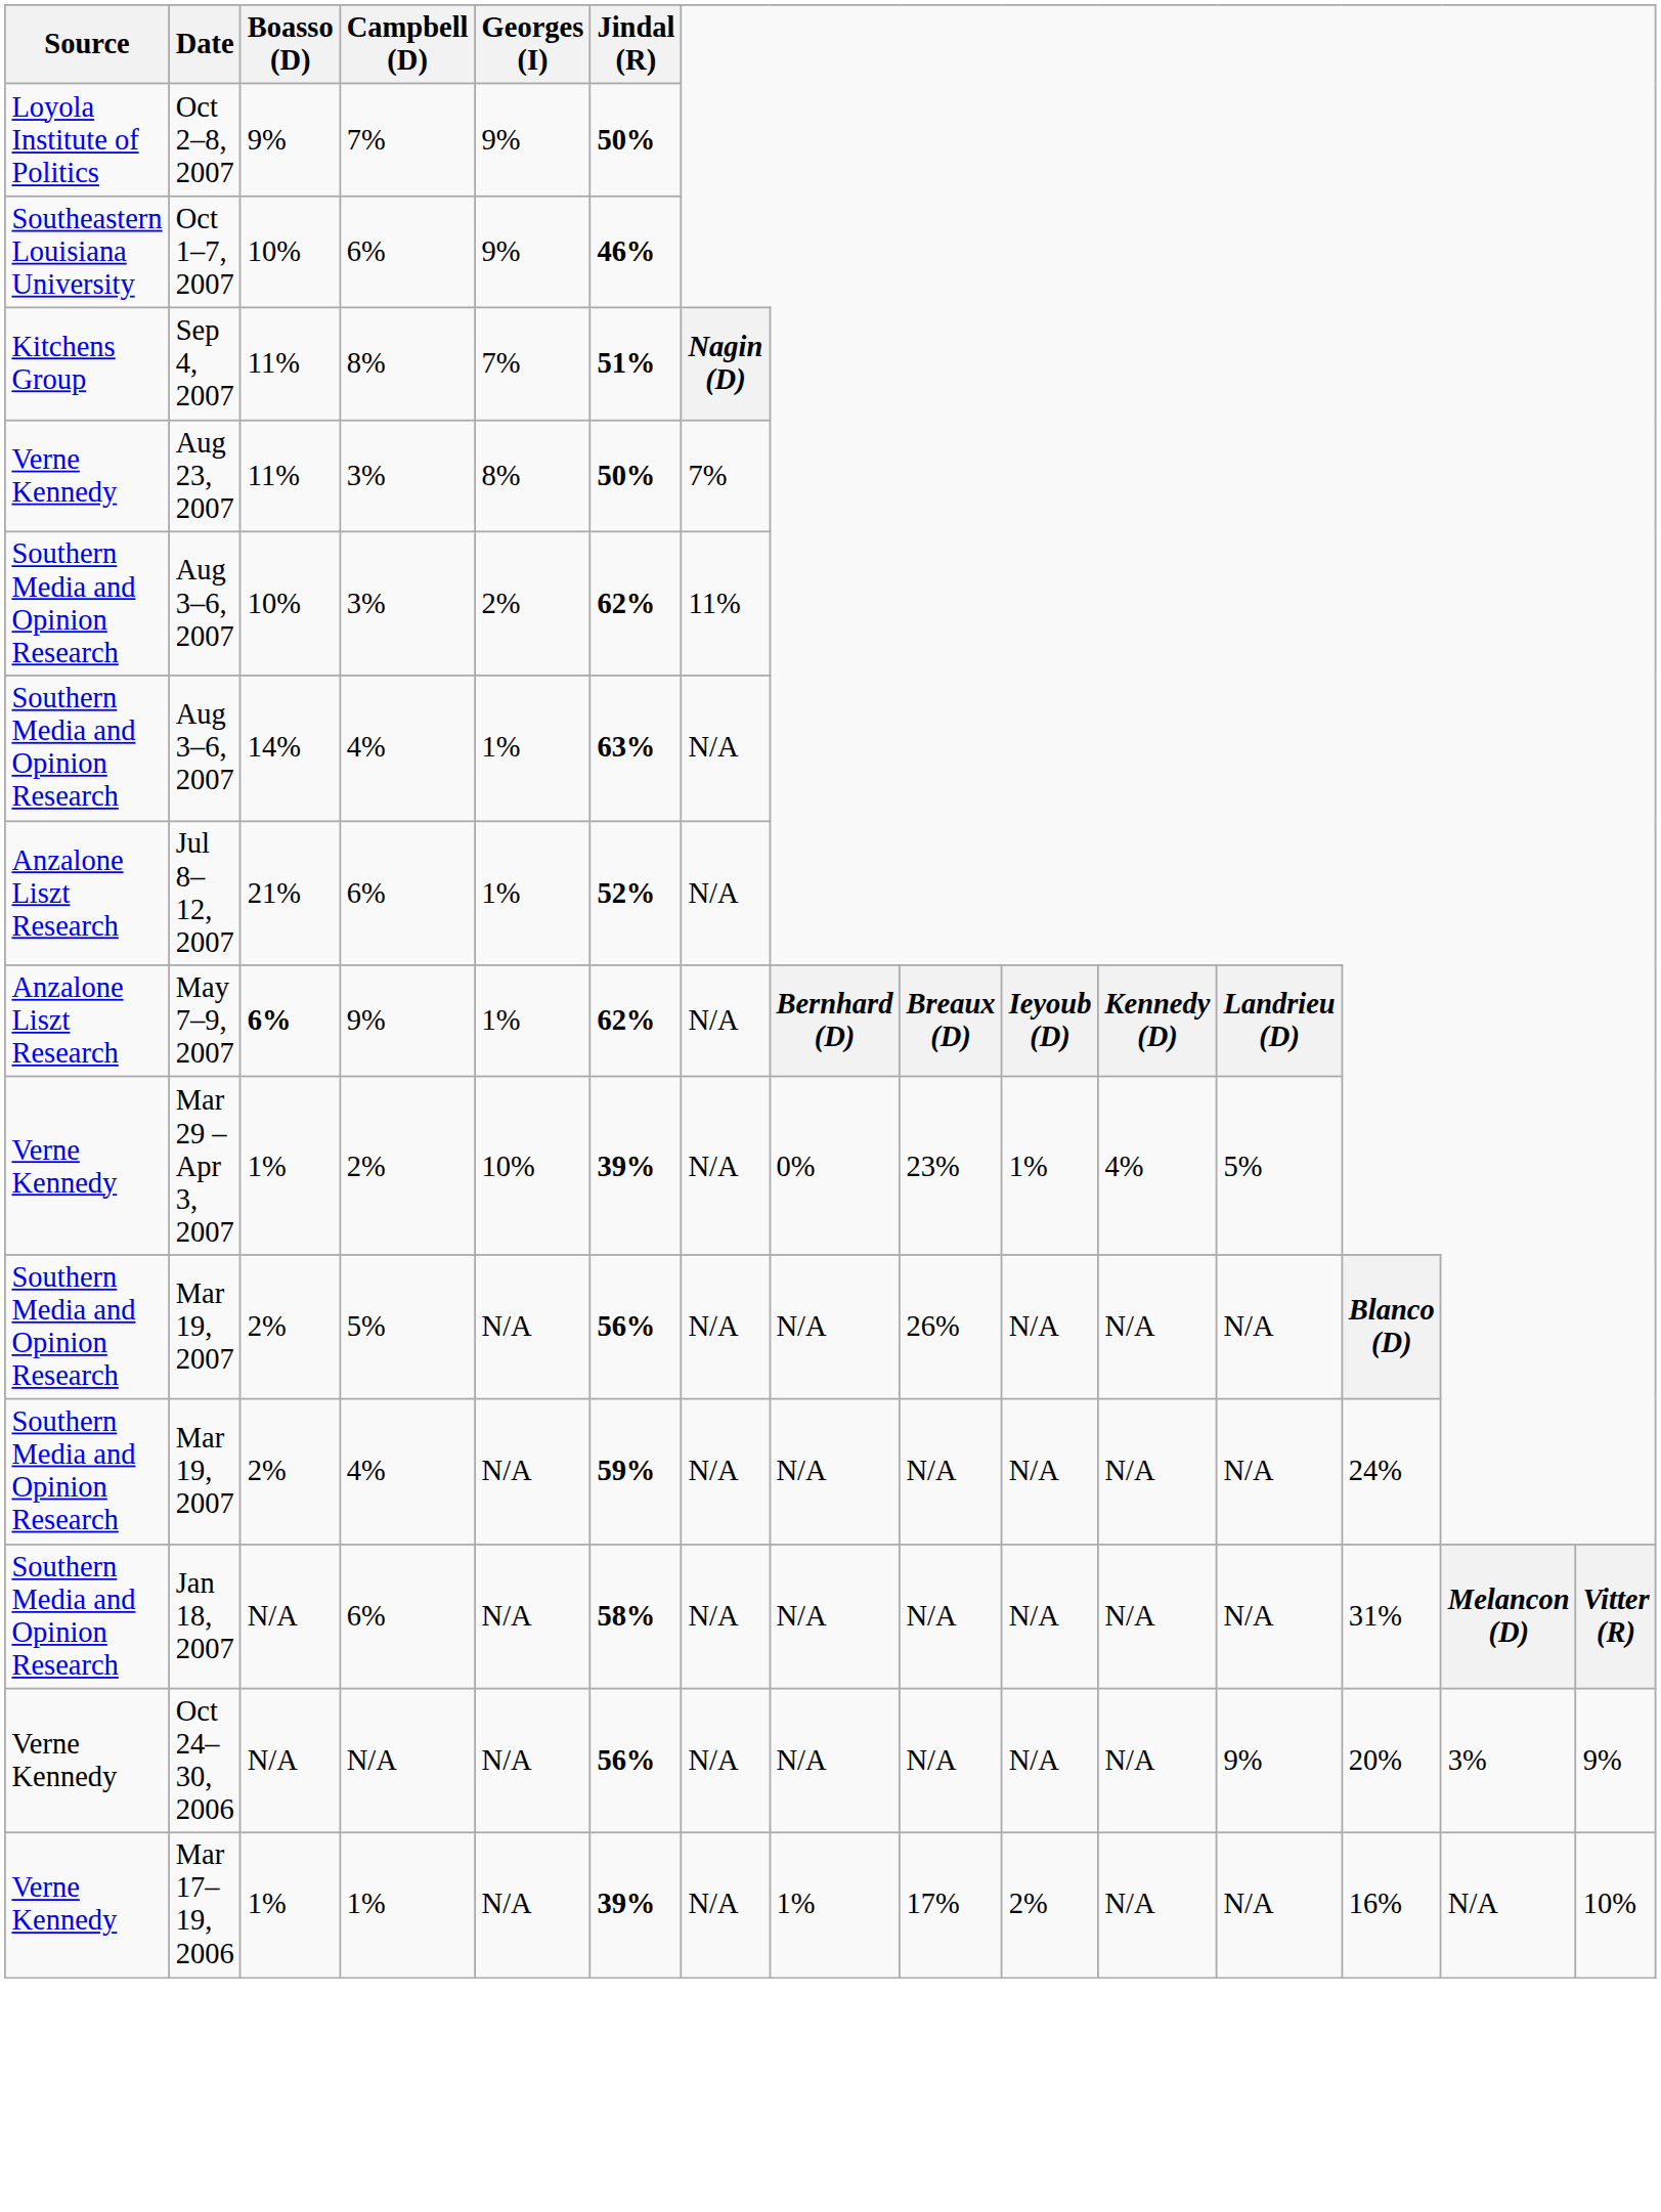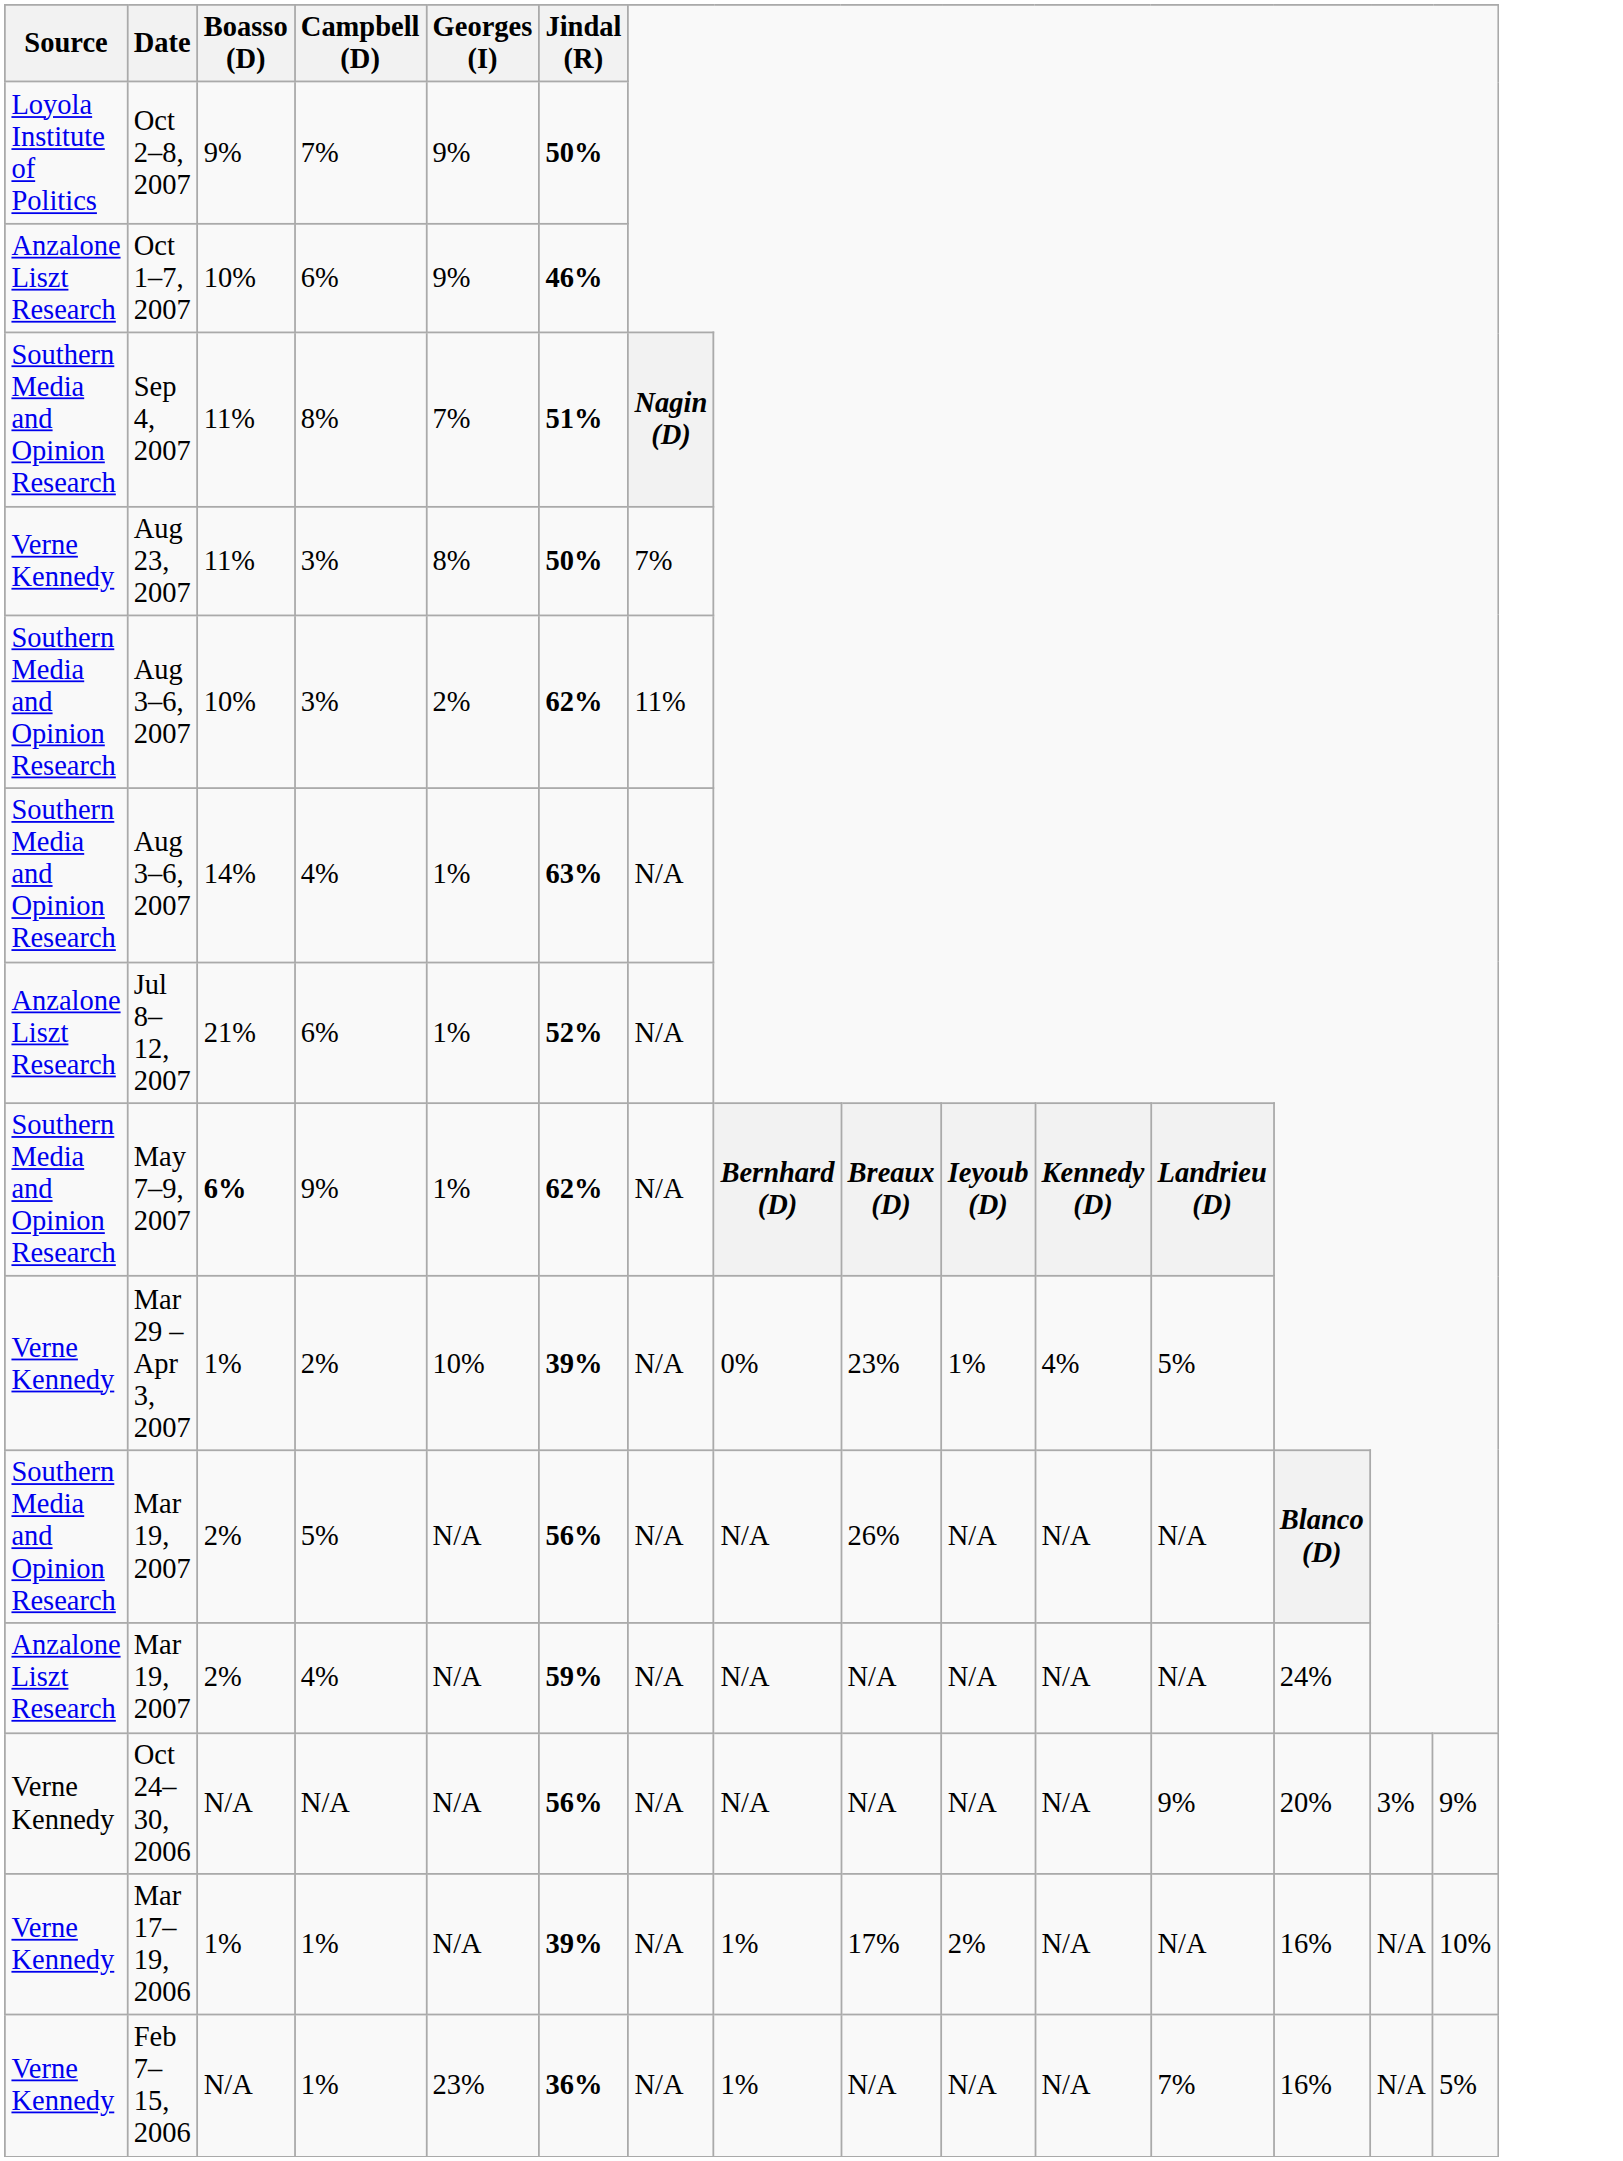Oct 1–7, 2007 | Source: Southeastern Louisiana University -> Anzalone Liszt Research
Sep 4, 2007 | Source: Kitchens Group -> Southern Media and Opinion Research
May 7–9, 2007 | Source: Anzalone Liszt Research -> Southern Media and Opinion Research
Mar 19, 2007 / 4% | Source: Southern Media and Opinion Research -> Anzalone Liszt Research
- row: Southern Media and Opinion Research | Jan 18, 2007 | N/A | 6% | N/A | 58% | N/A | N/A | N/A | N/A | N/A | N/A | 31% | Melancon (D) | Vitter (R)
+ row: Verne Kennedy | Feb 7–15, 2006 | N/A | 1% | 23% | 36% | N/A | 1% | N/A | N/A | N/A | 7% | 16% | N/A | 5%
